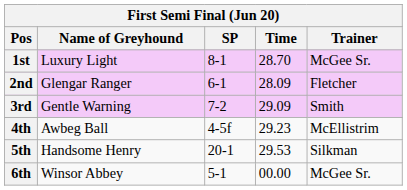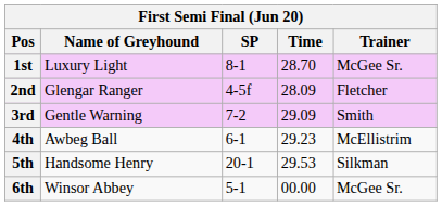2nd | SP: 6-1 -> 4-5f
4th | SP: 4-5f -> 6-1
